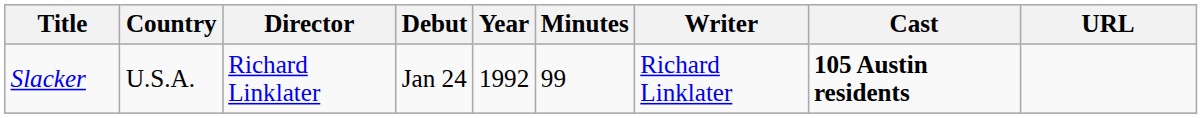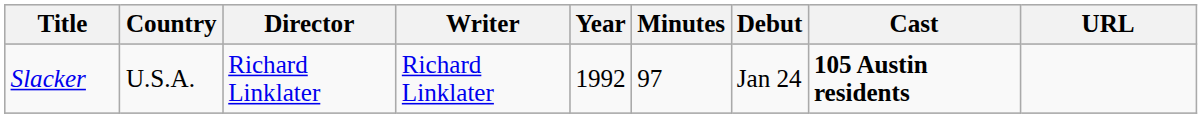columns swapped: Writer <-> Debut
Slacker | Minutes: 99 -> 97
